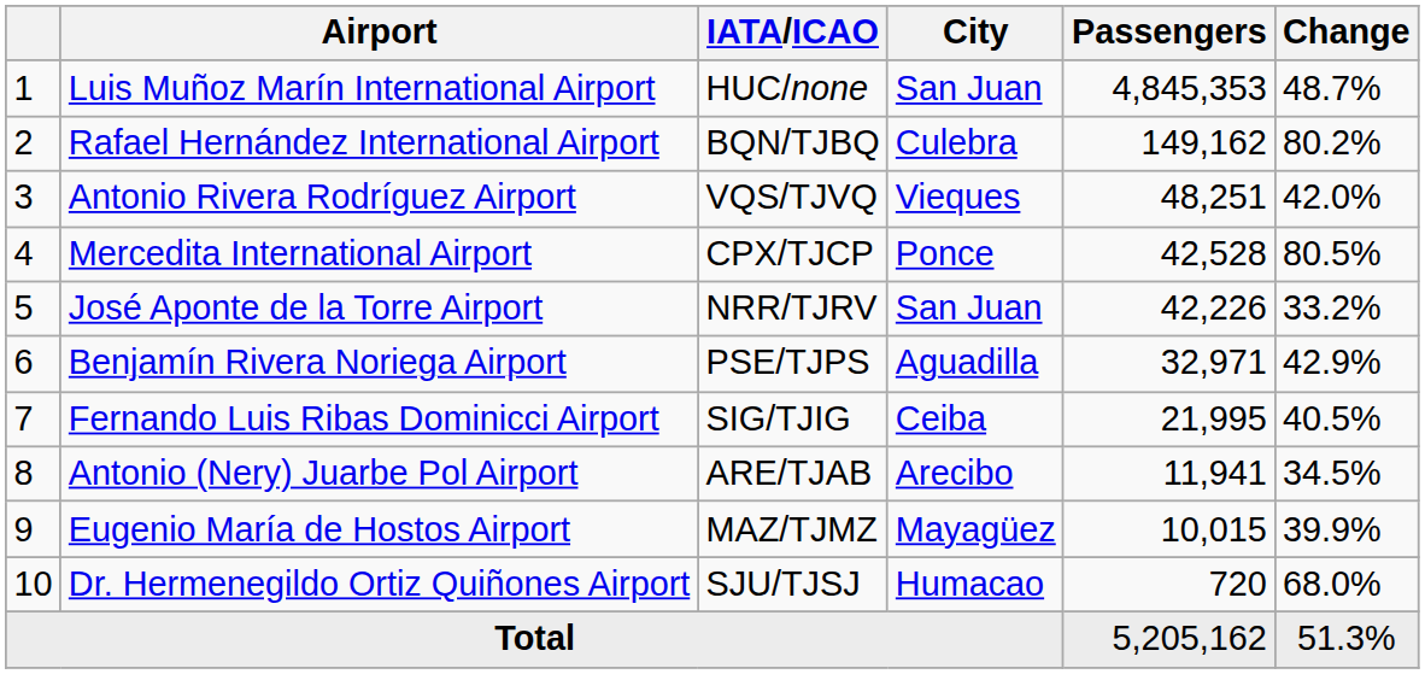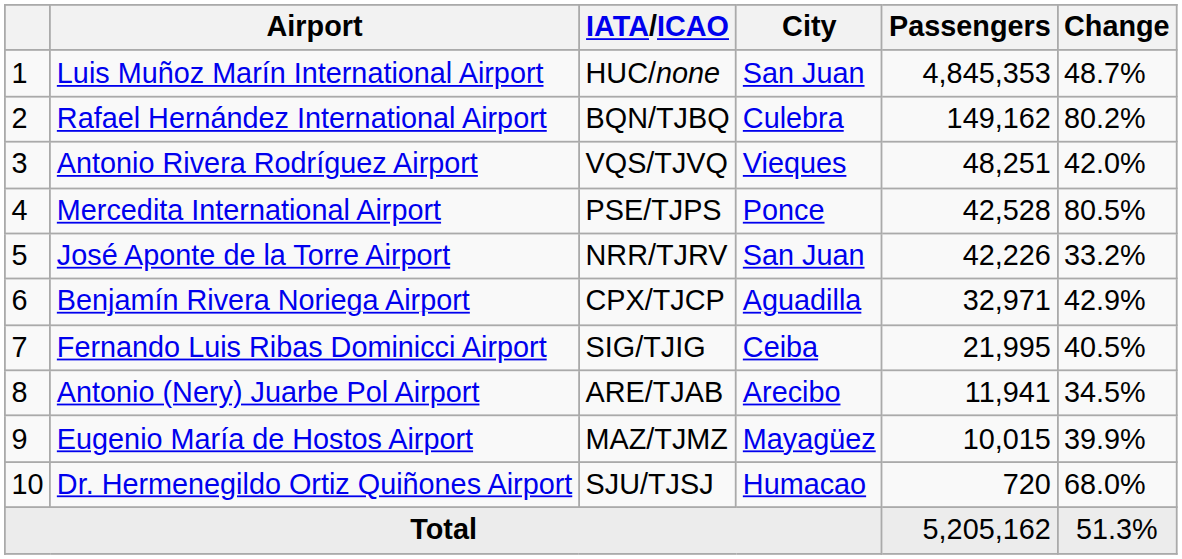Mercedita International Airport | IATA/ICAO: CPX/TJCP -> PSE/TJPS
Benjamín Rivera Noriega Airport | IATA/ICAO: PSE/TJPS -> CPX/TJCP
